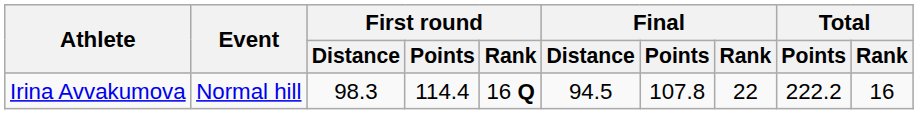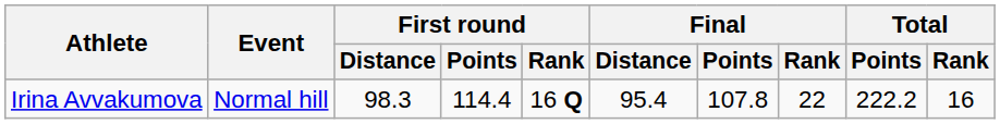Irina Avvakumova | Final / Distance: 94.5 -> 95.4
